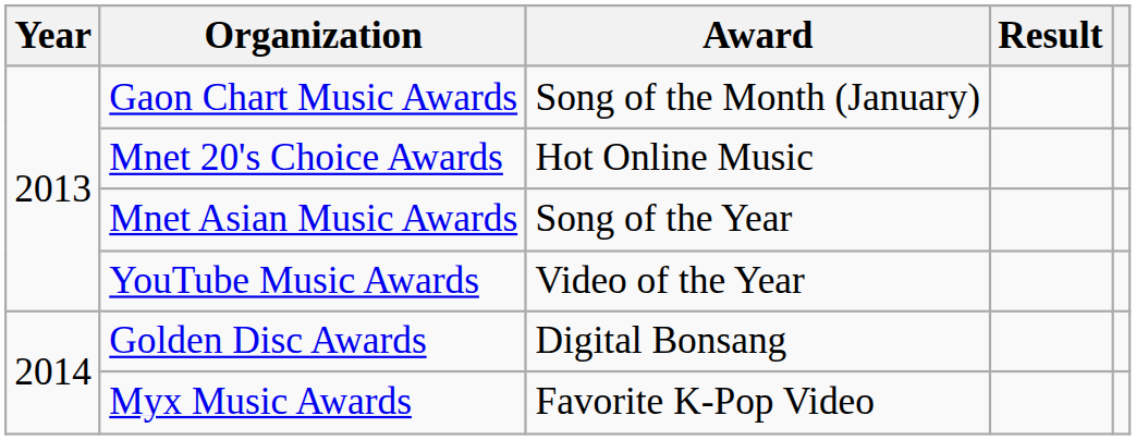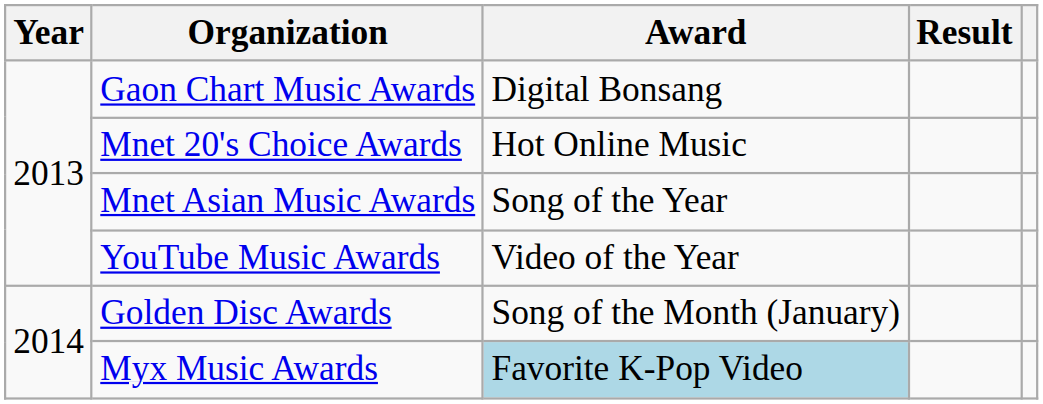Gaon Chart Music Awards | Award: Song of the Month (January) -> Digital Bonsang
Golden Disc Awards | Award: Digital Bonsang -> Song of the Month (January)
Myx Music Awards | Award: no background -> lightblue background
